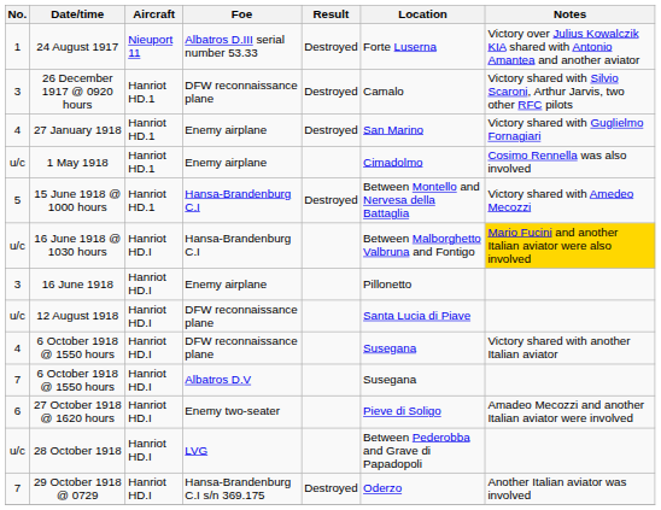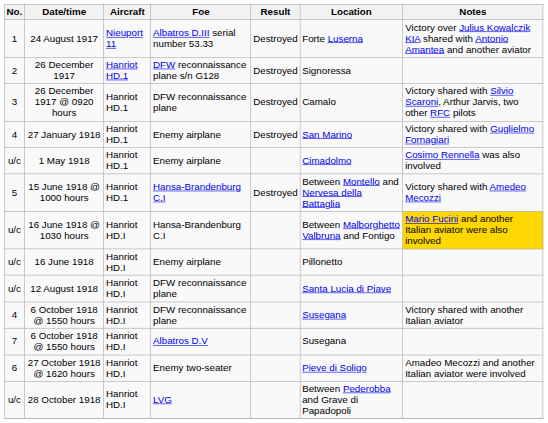+ row: 2 | 26 December 1917 | Hanriot HD.1 | DFW reconnaissance plane s/n G128 | Destroyed | Signoressa
16 June 1918 | No.: 3 -> u/c
- row: 7 | 29 October 1918 @ 0729 | Hanriot HD.I | Hansa-Brandenburg C.I s/n 369.175 | Destroyed | Oderzo | Another Italian aviator was involved
